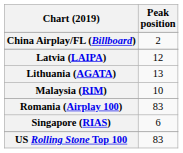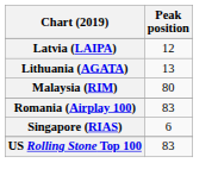- row: China Airplay/FL (Billboard) | 2
Malaysia (RIM) | Peak position: 10 -> 80
